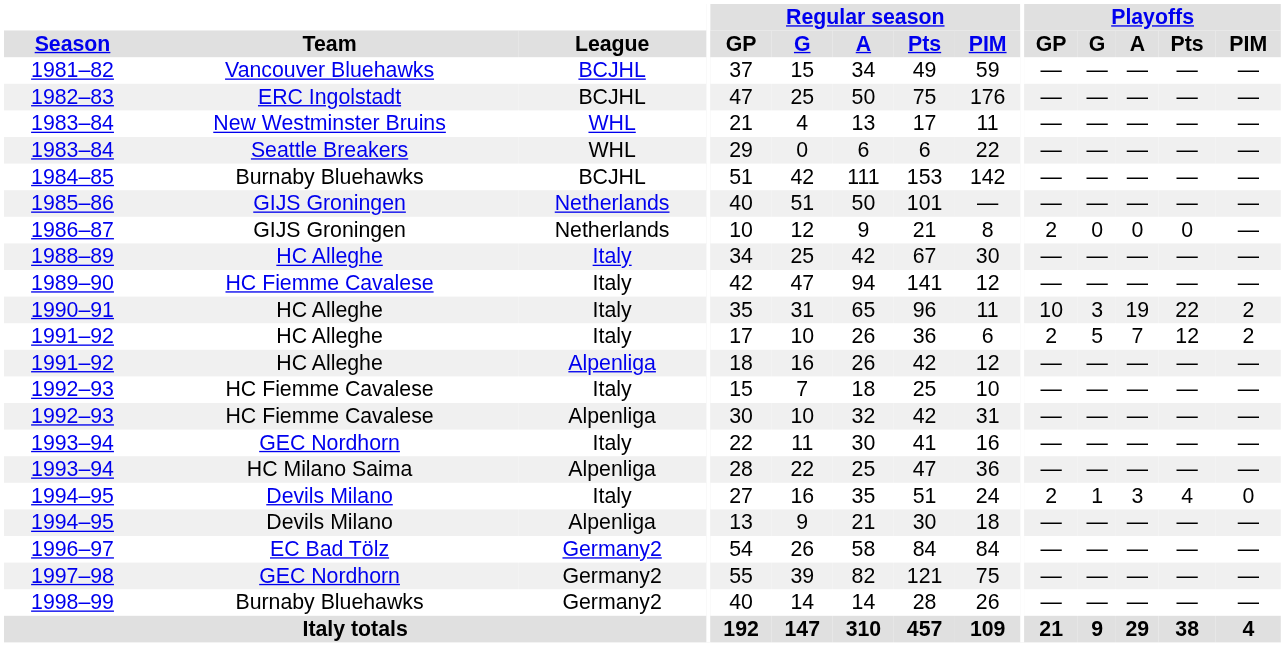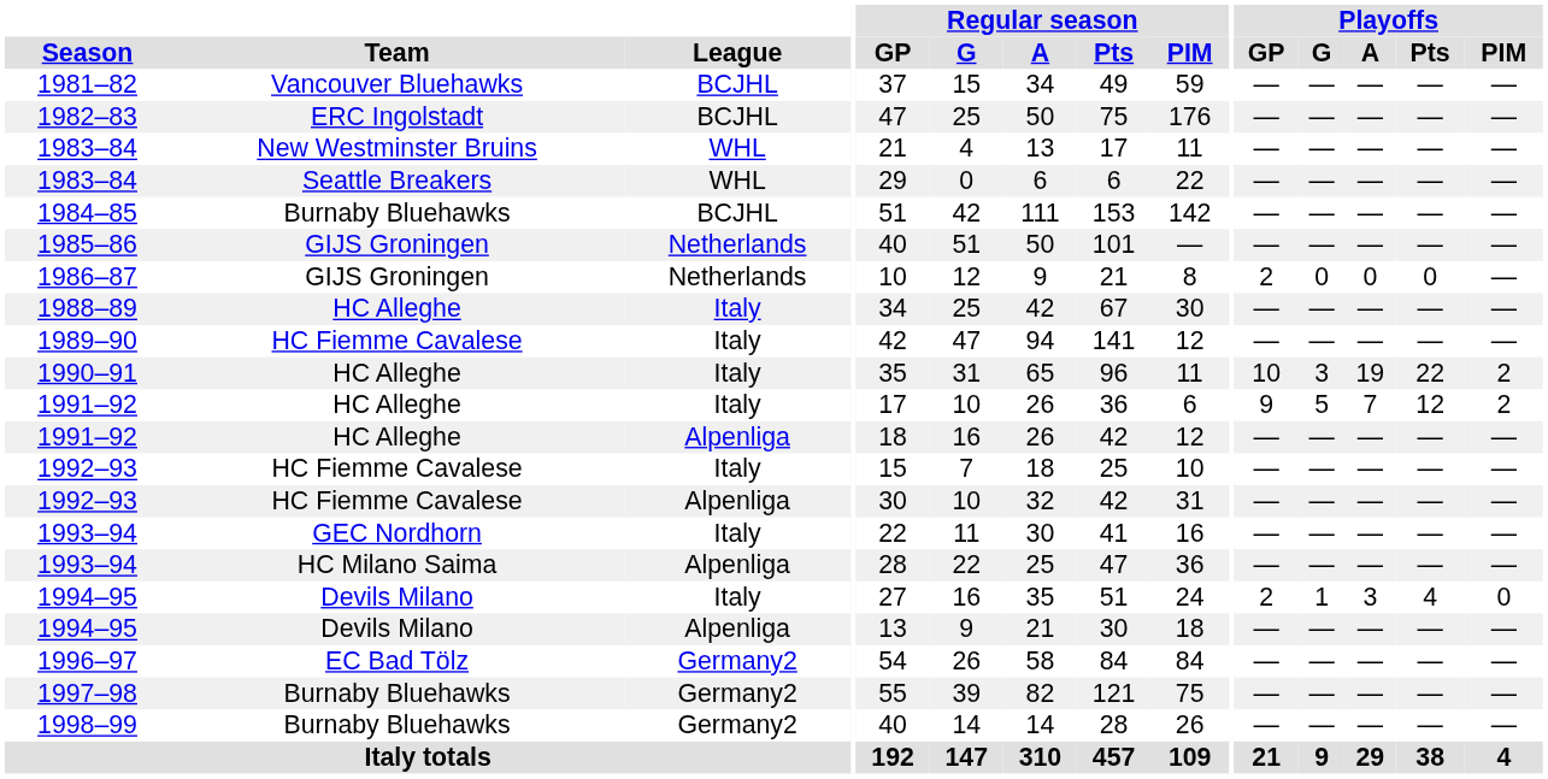1991–92 / Italy | Playoffs / GP: 2 -> 9
1997–98 | Team: GEC Nordhorn -> Burnaby Bluehawks
